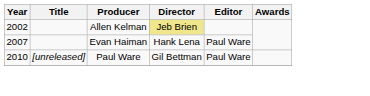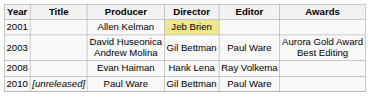Allen Kelman | Year: 2002 -> 2001
+ row: 2003 | David Huseonica Andrew Molina | Gil Bettman | Paul Ware | Aurora Gold Award Best Editing
Evan Haiman | Year: 2007 -> 2008
Evan Haiman | Editor: Paul Ware -> Ray Volkema
